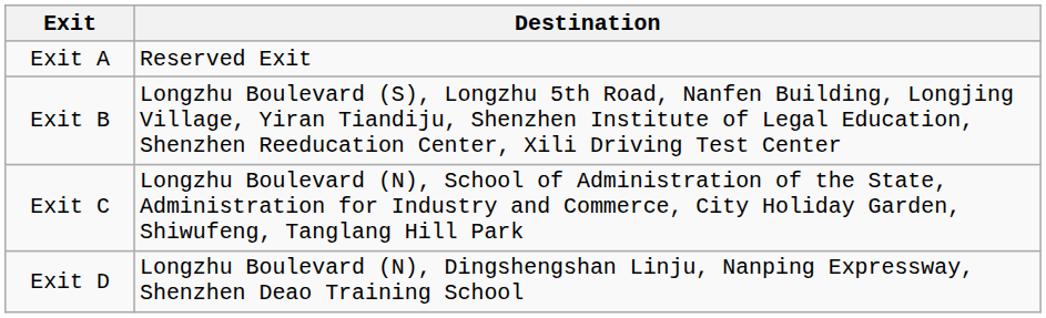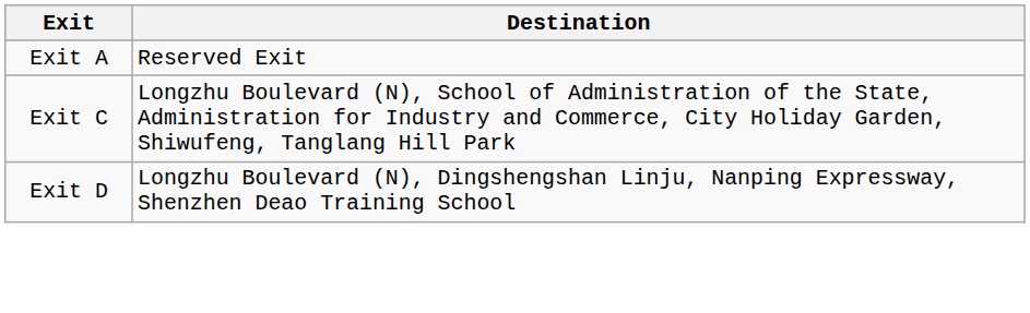- row: Exit B | Longzhu Boulevard (S), Longzhu 5th Road, Nanfen Building, Longjing Village, Yiran Tiandiju, Shenzhen Institute of Legal Education, Shenzhen Reeducation Center, Xili Driving Test Center
